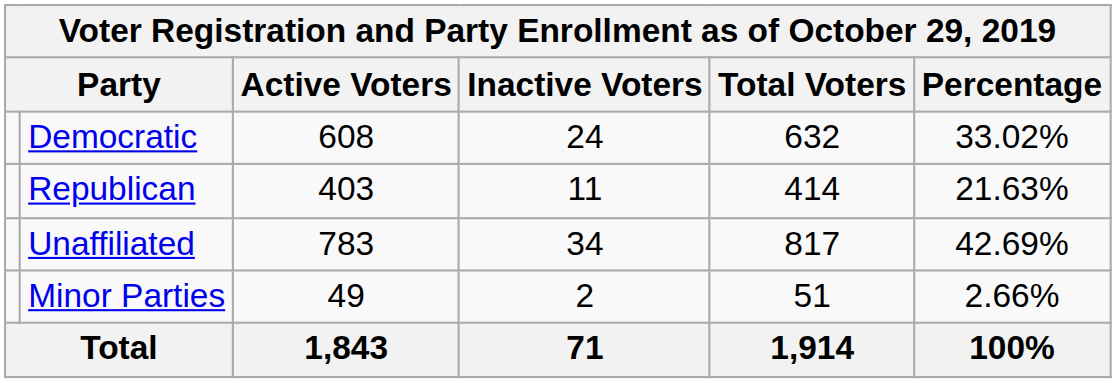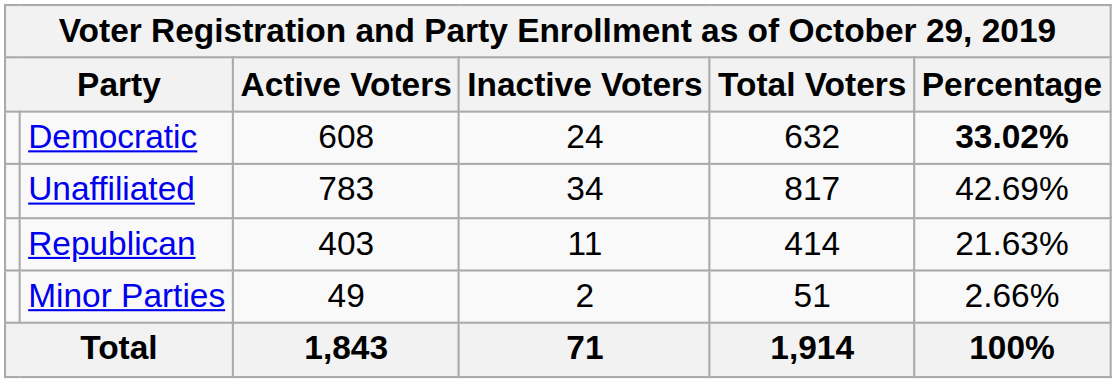Democratic | Percentage: normal -> bold
rows swapped: Republican <-> Unaffiliated
